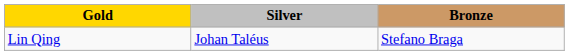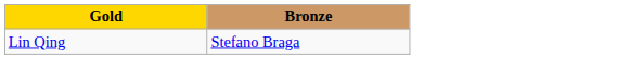- column: Silver | Johan Taléus
